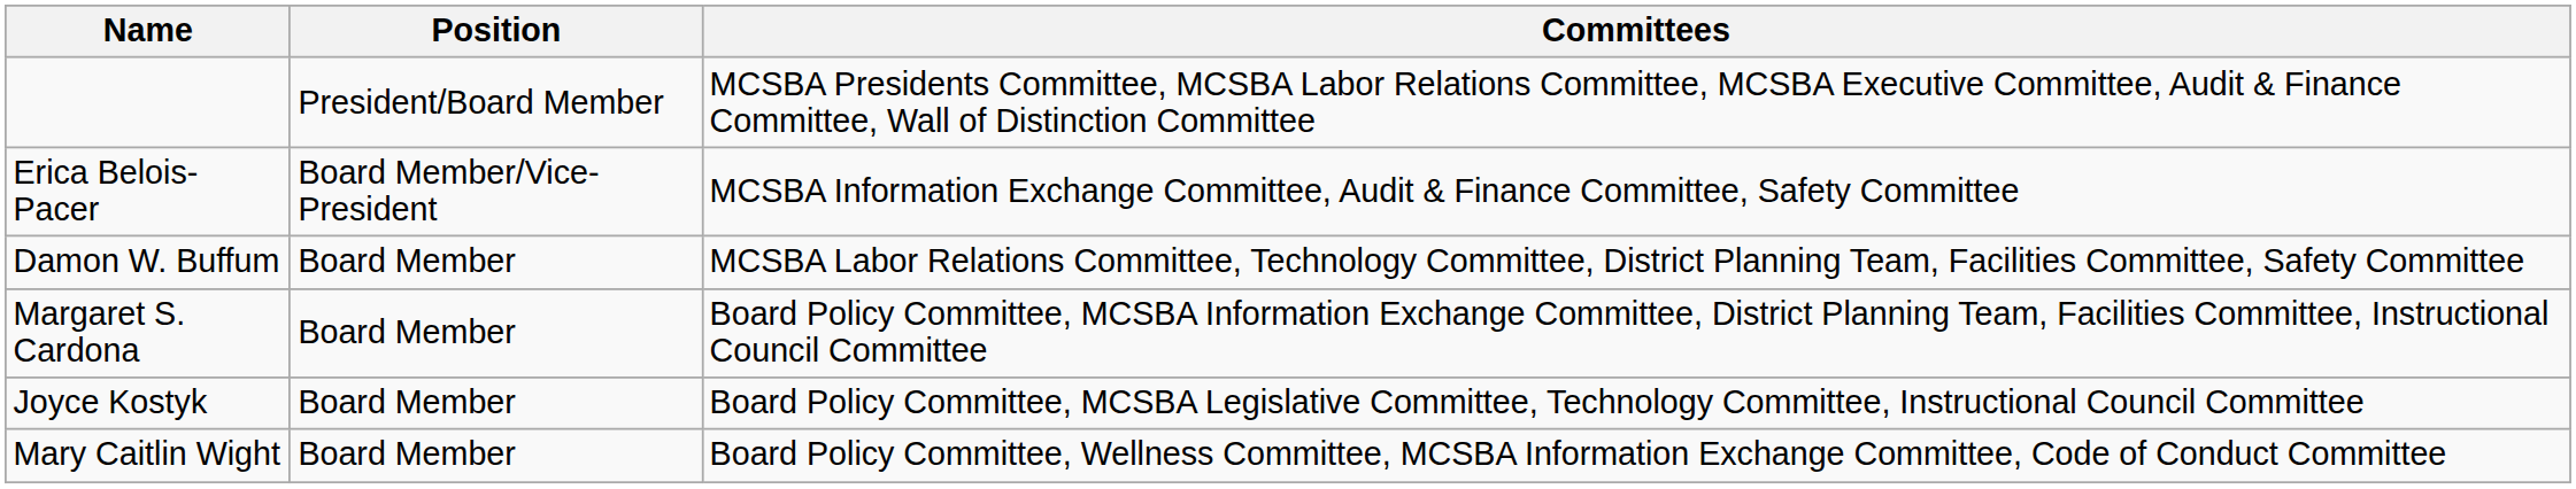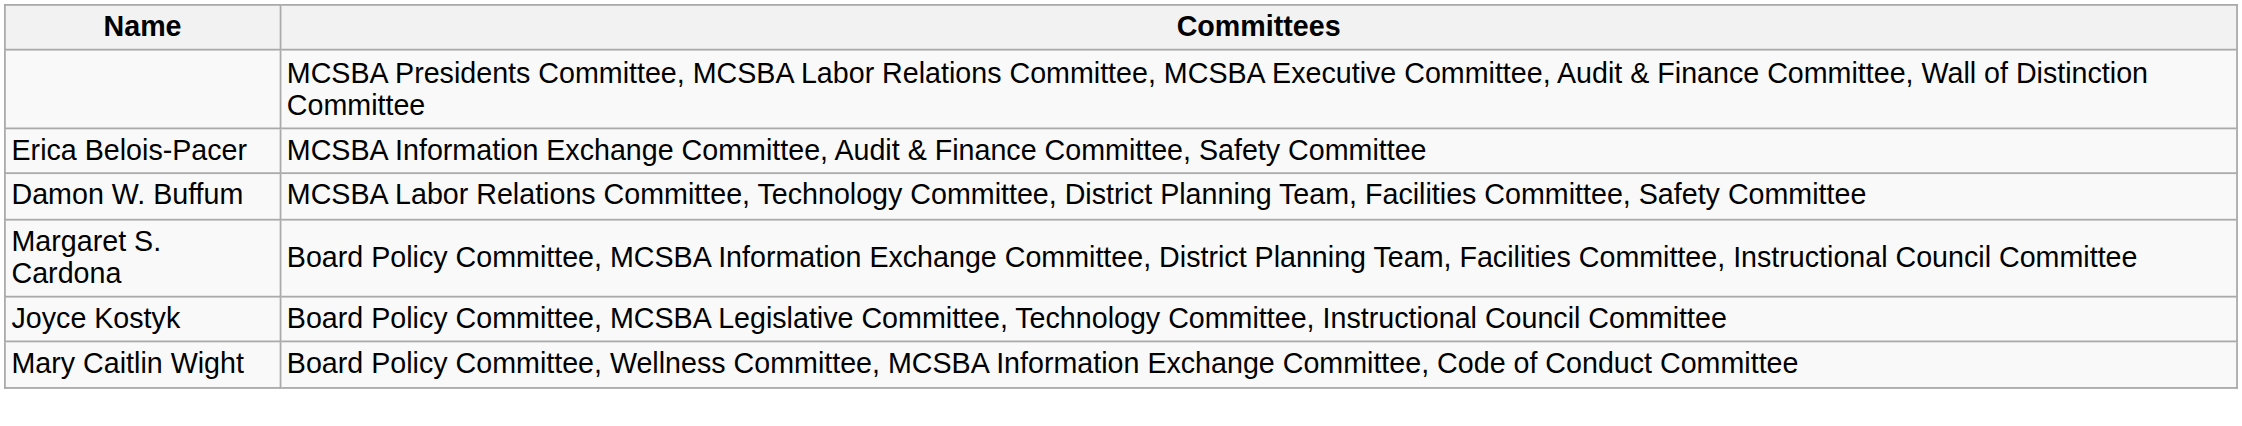- column: Position | President/Board Member | Board Member/Vice-President | Board Member | Board Member | Board Member | Board Member
